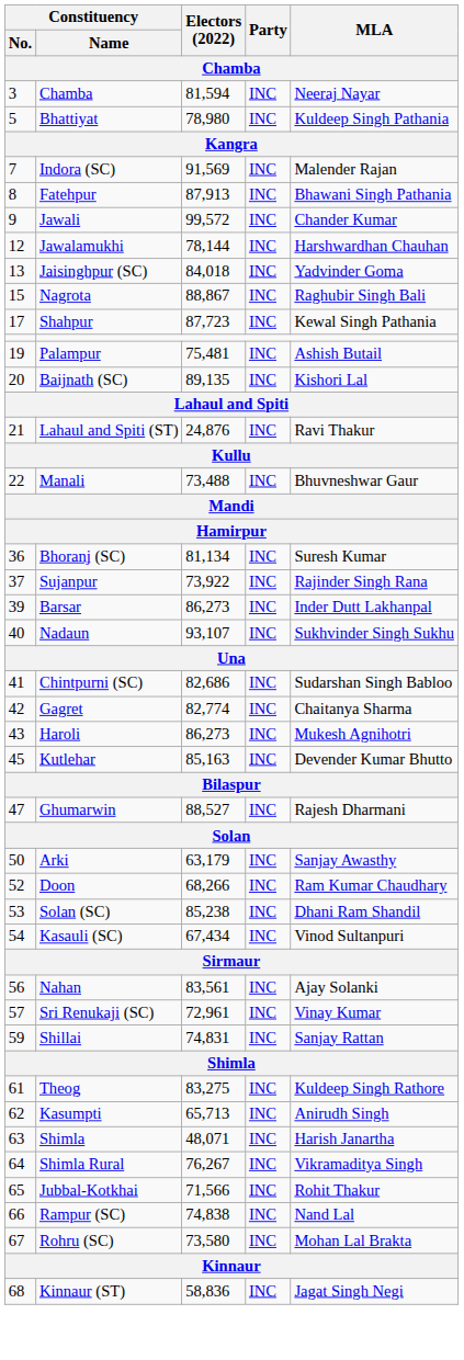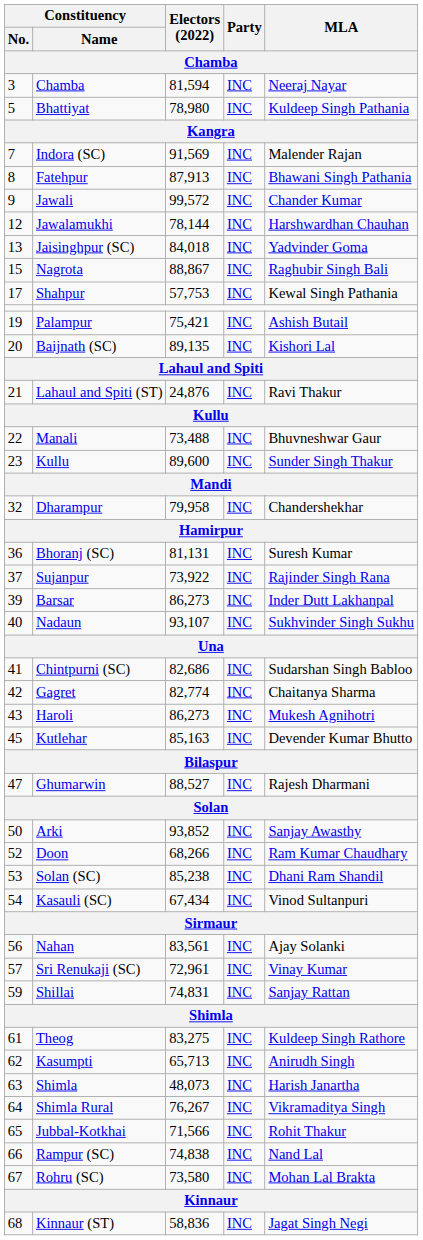Shahpur | Electors (2022): 87,723 -> 57,753
Palampur | Electors (2022): 75,481 -> 75,421
+ row: 23 | Kullu | 89,600 | INC | Sunder Singh Thakur
+ row: 32 | Dharampur | 79,958 | INC | Chandershekhar
Bhoranj (SC) | Electors (2022): 81,134 -> 81,131
Arki | Electors (2022): 63,179 -> 93,852
63 / Shimla | Electors (2022): 48,071 -> 48,073
